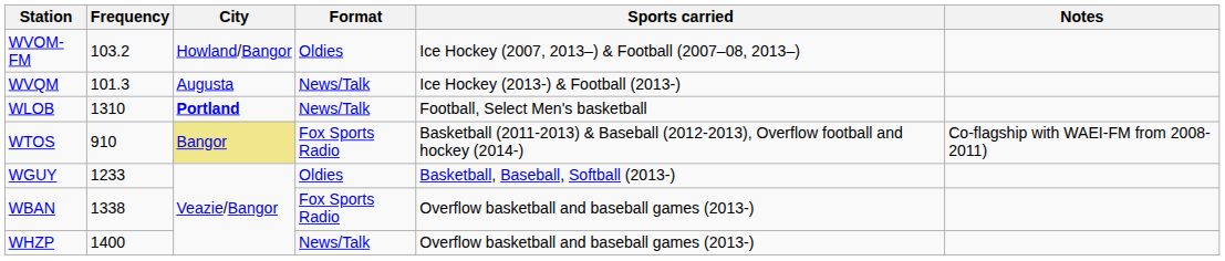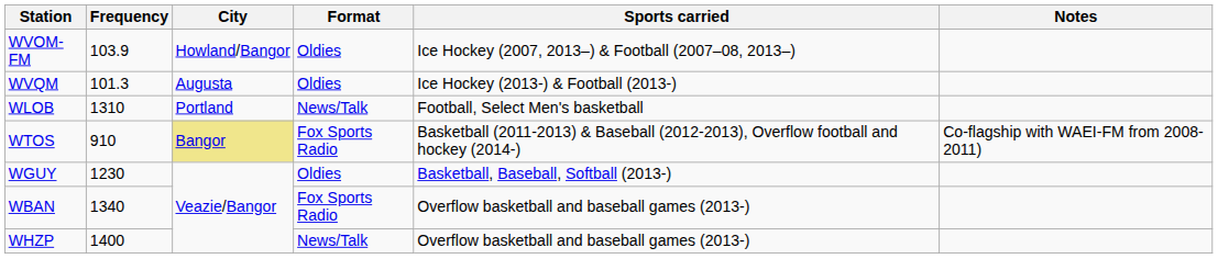WVOM-FM | Frequency: 103.2 -> 103.9
WVQM | Format: News/Talk -> Oldies
WLOB | City: bold -> normal
WGUY | Frequency: 1233 -> 1230
WBAN | Frequency: 1338 -> 1340
